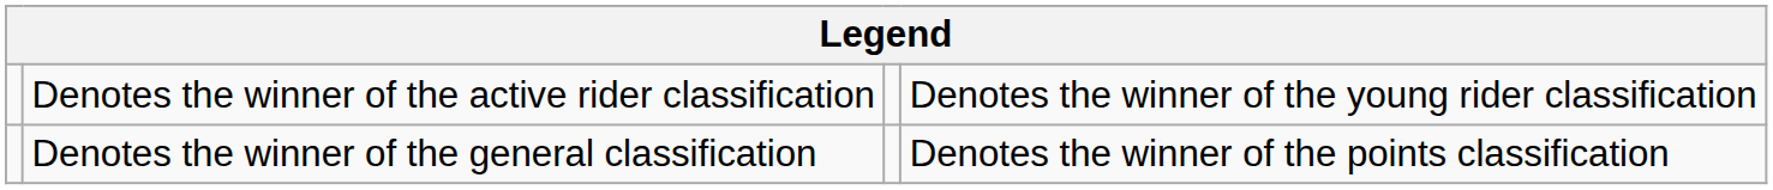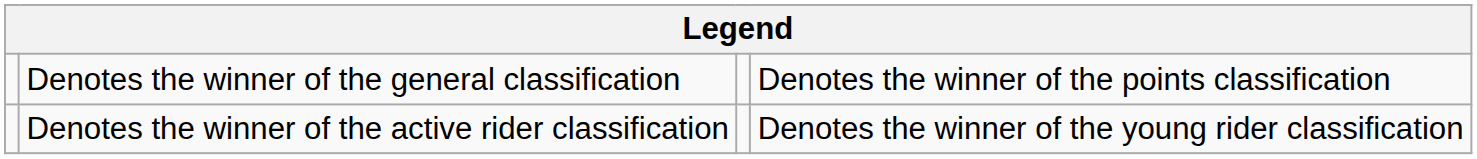rows swapped: Denotes the winner of the general classification <-> Denotes the winner of the active rider classification
